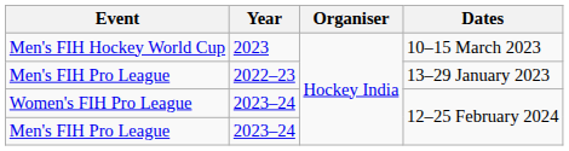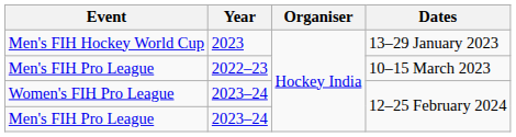Men's FIH Hockey World Cup | Dates: 10–15 March 2023 -> 13–29 January 2023
Men's FIH Pro League / 2022–23 | Dates: 13–29 January 2023 -> 10–15 March 2023
